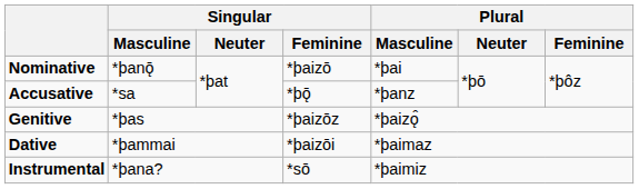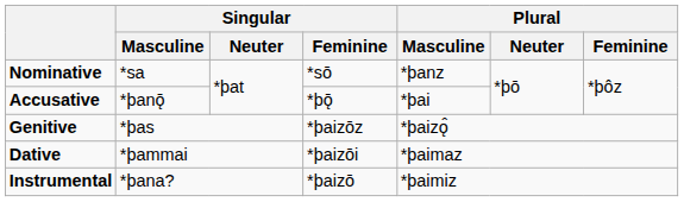Nominative | Singular / Masculine: *þanǭ -> *sa
Nominative | Singular / Feminine: *þaizō -> *sō
Nominative | Plural / Masculine: *þai -> *þanz
Accusative | Singular / Masculine: *sa -> *þanǭ
Accusative | Plural / Masculine: *þanz -> *þai
Instrumental | Singular / Feminine: *sō -> *þaizō
